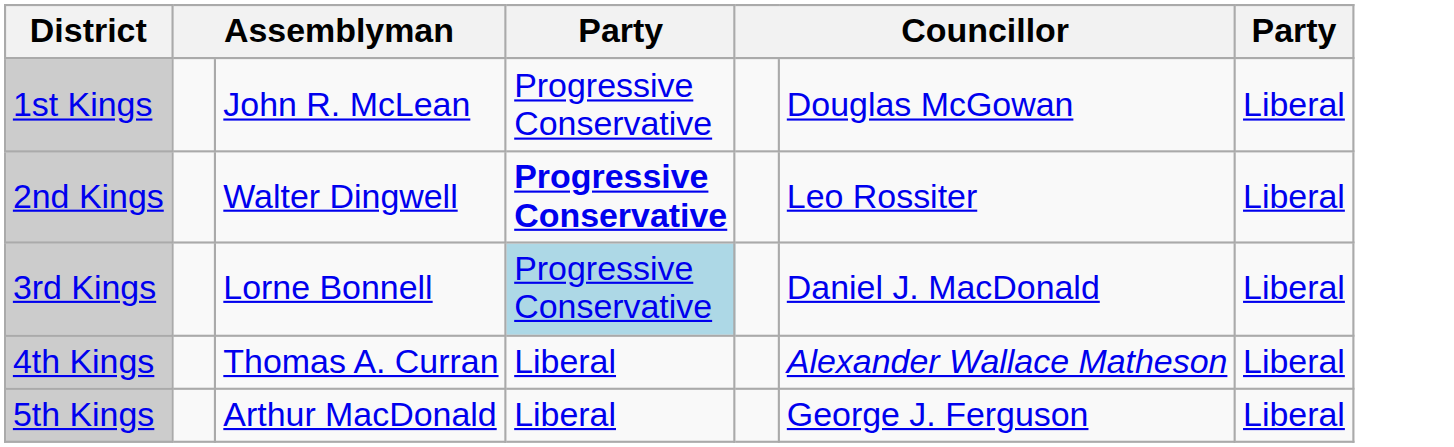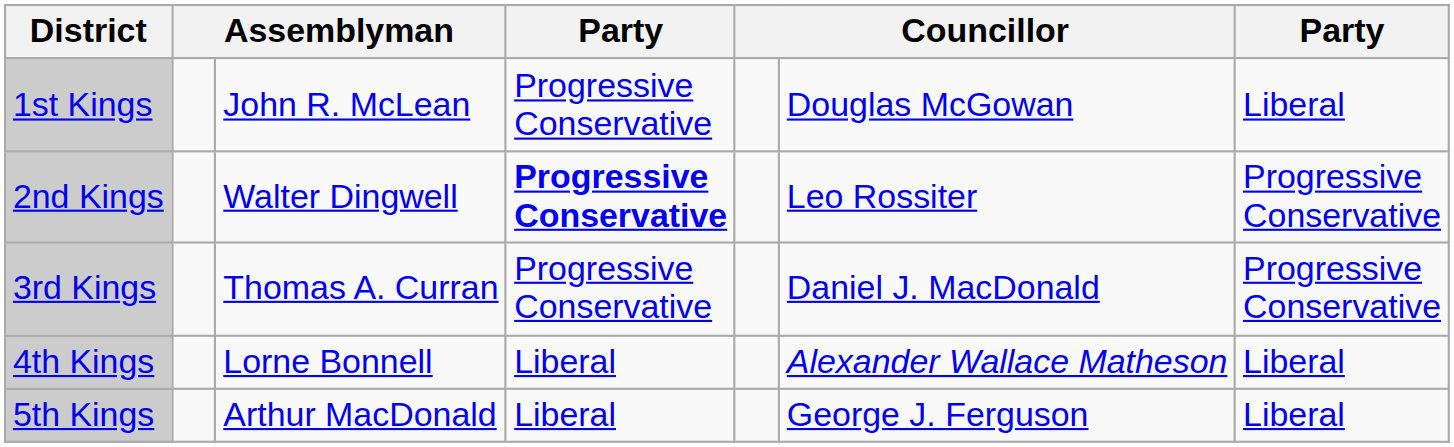2nd Kings | column 7: Liberal -> Progressive Conservative
3rd Kings | column 3: Lorne Bonnell -> Thomas A. Curran
3rd Kings | column 4: lightblue background -> no background
3rd Kings | column 7: Liberal -> Progressive Conservative
4th Kings | column 3: Thomas A. Curran -> Lorne Bonnell
